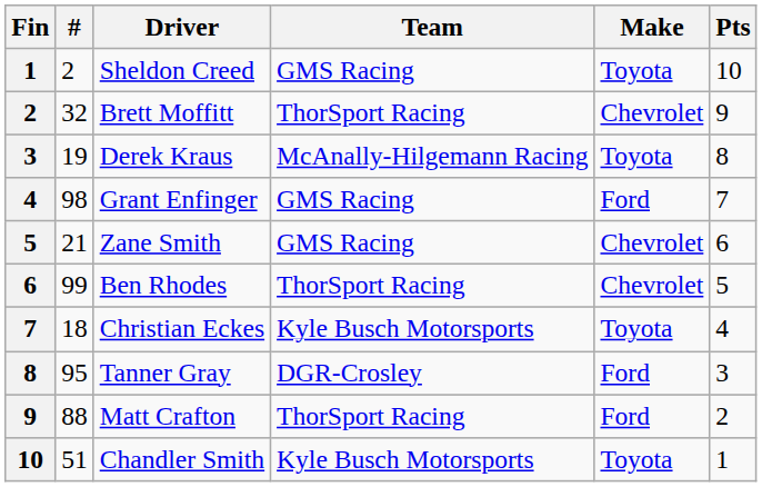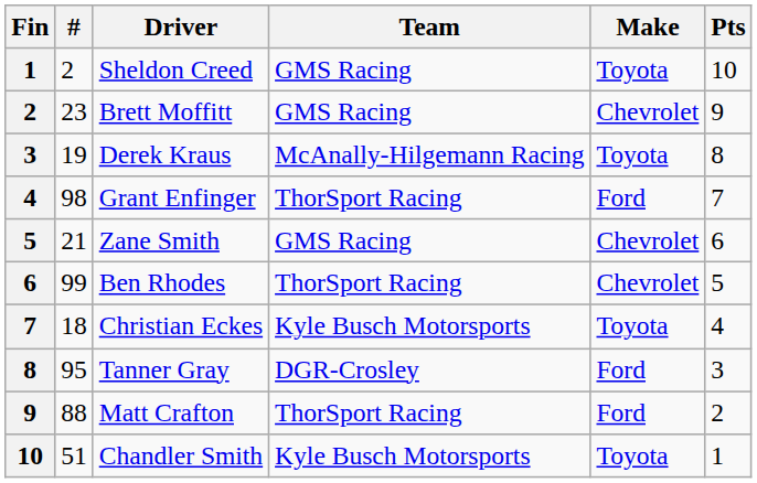Brett Moffitt | #: 32 -> 23
Brett Moffitt | Team: ThorSport Racing -> GMS Racing
Grant Enfinger | Team: GMS Racing -> ThorSport Racing
